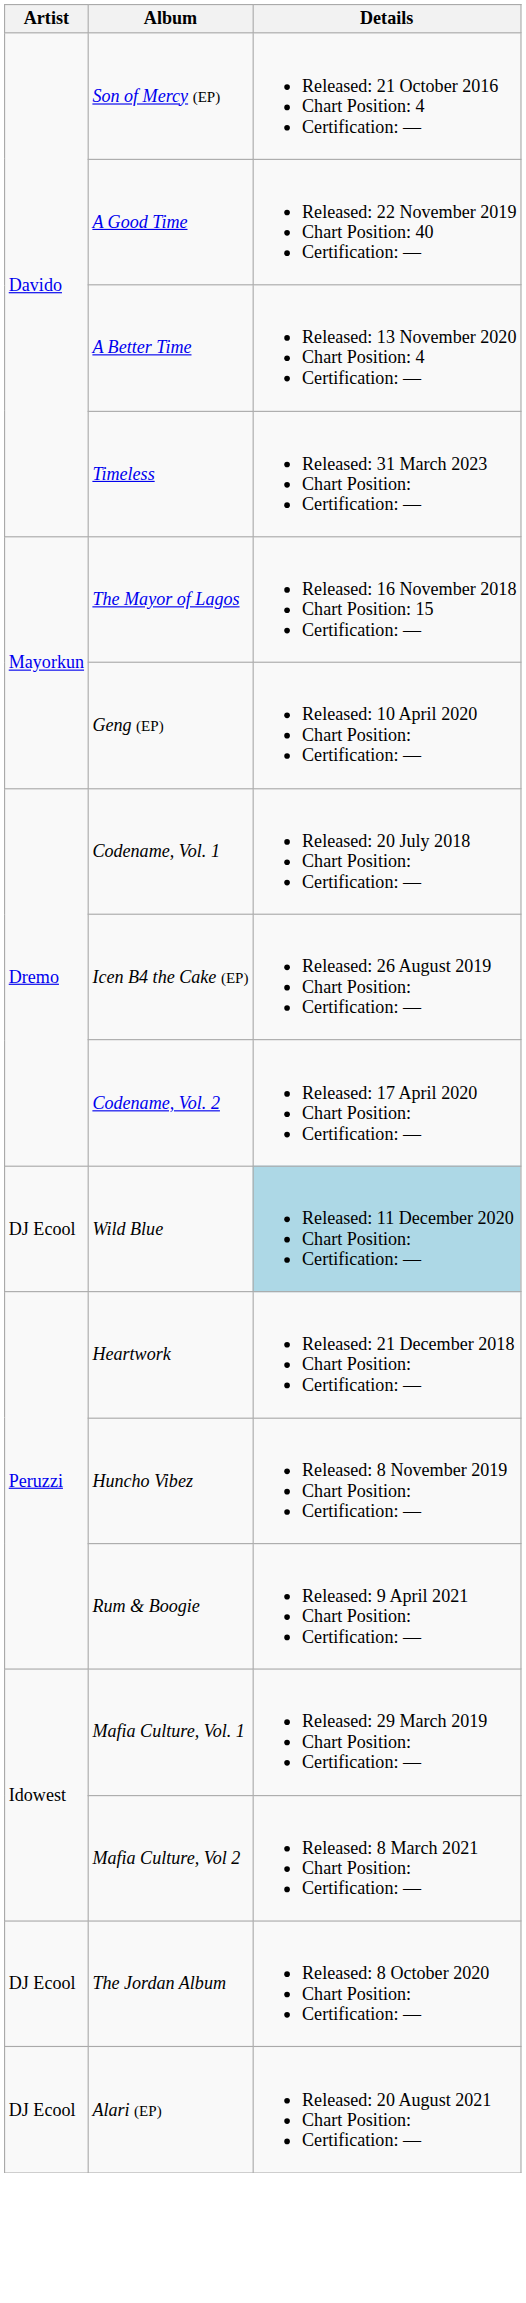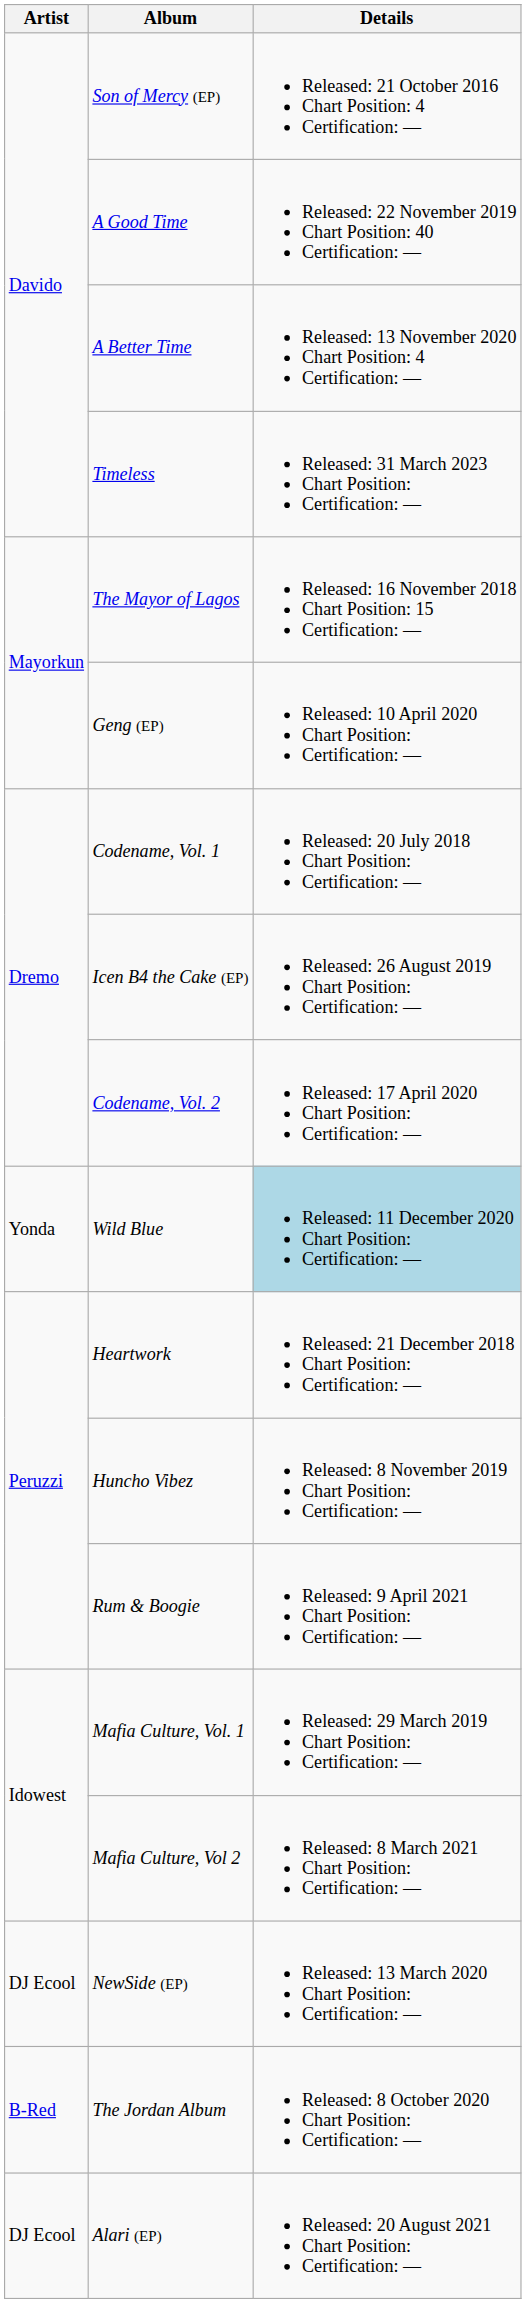Wild Blue | Artist: DJ Ecool -> Yonda
+ row: DJ Ecool | NewSide (EP) | Released: 13 March 2020 Chart Position: Certification: —
The Jordan Album | Artist: DJ Ecool -> B-Red
